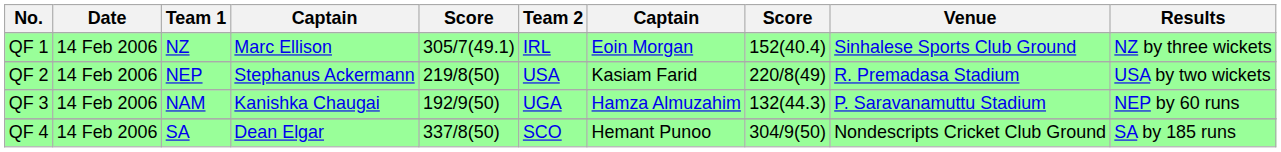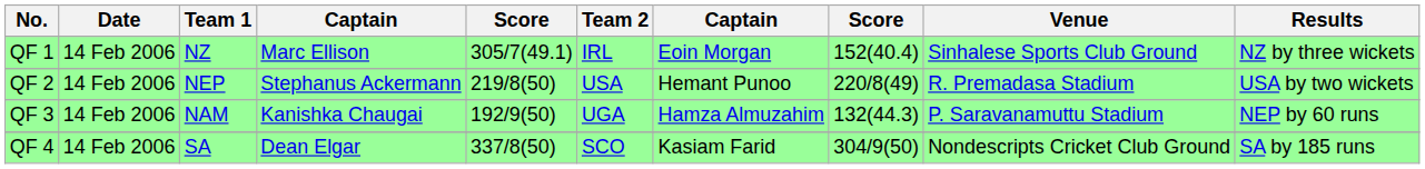QF 2 | column 7: Kasiam Farid -> Hemant Punoo
QF 4 | column 7: Hemant Punoo -> Kasiam Farid
